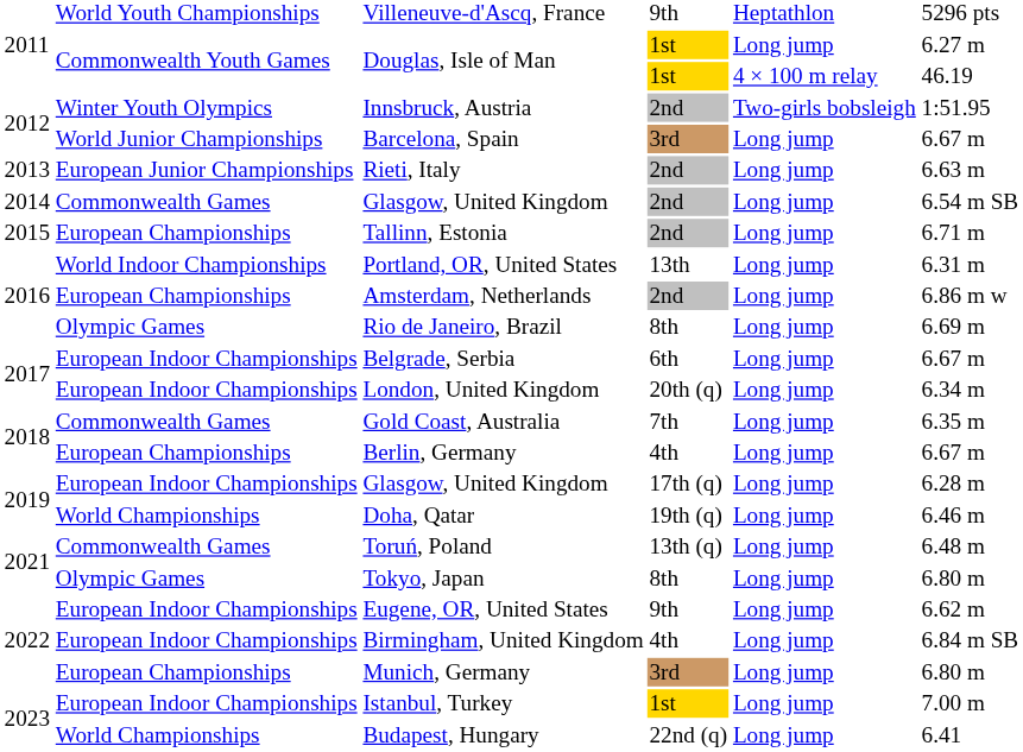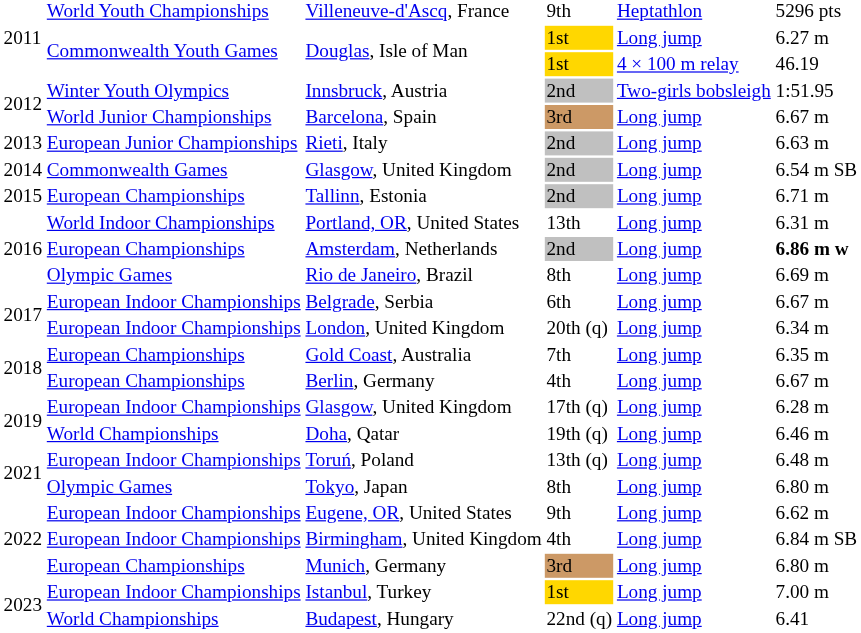Amsterdam, Netherlands | column 6: normal -> bold
Gold Coast, Australia | column 2: Commonwealth Games -> European Championships
Toruń, Poland | column 2: Commonwealth Games -> European Indoor Championships
